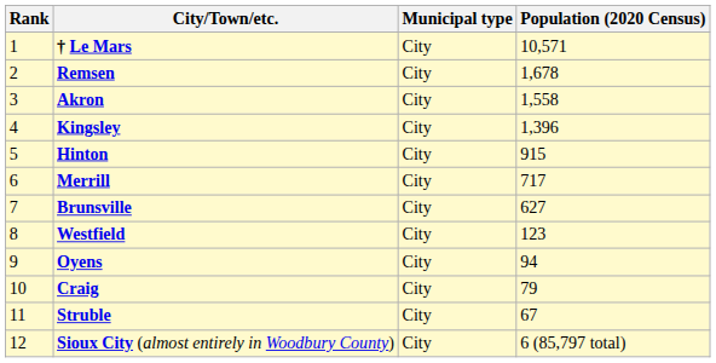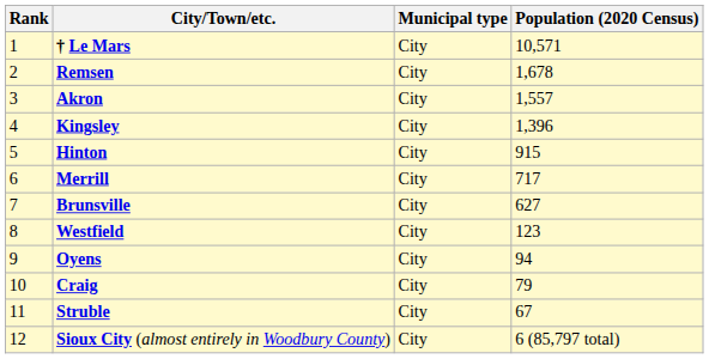Akron | Population (2020 Census): 1,558 -> 1,557
